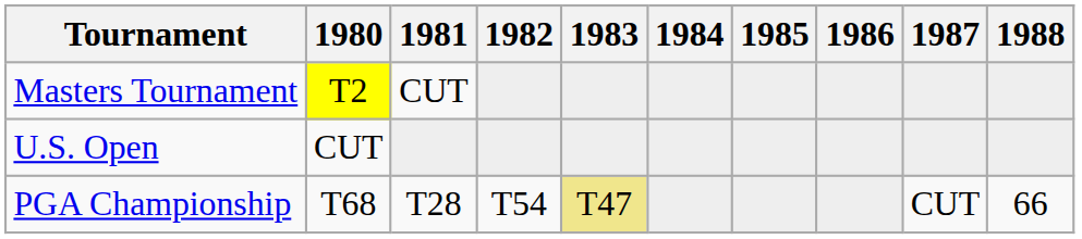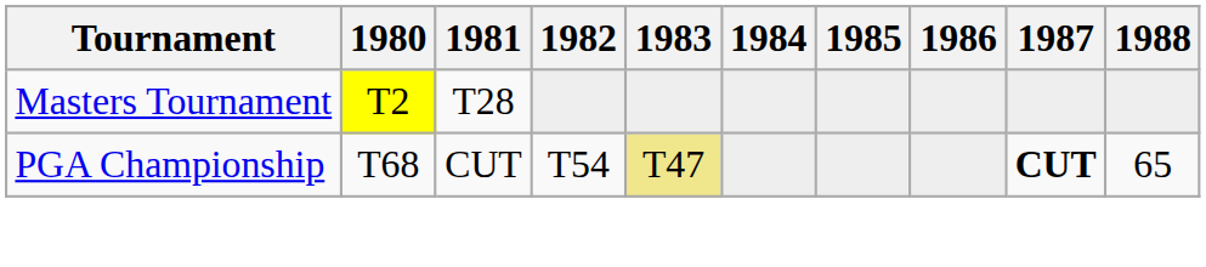Masters Tournament | 1981: CUT -> T28
- row: U.S. Open | CUT
PGA Championship | 1981: T28 -> CUT
PGA Championship | 1987: normal -> bold
PGA Championship | 1988: 66 -> 65
